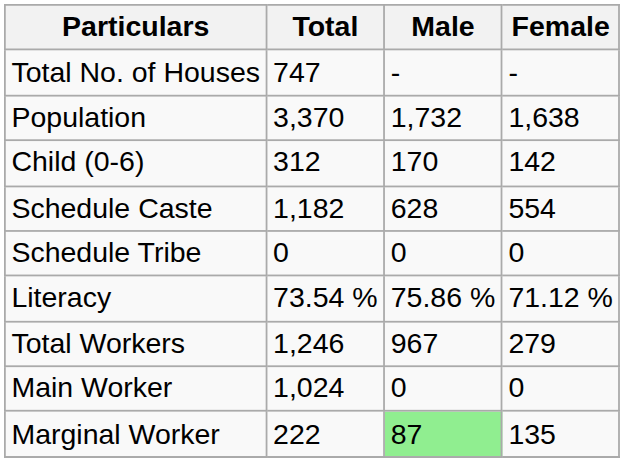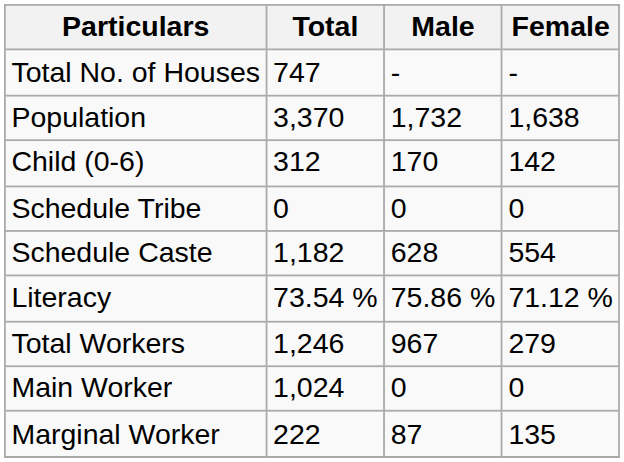rows swapped: Schedule Caste <-> Schedule Tribe
Marginal Worker | Male: lightgreen background -> no background
